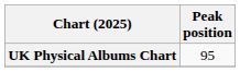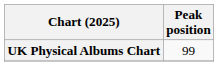UK Physical Albums Chart | Peak position: 95 -> 99
